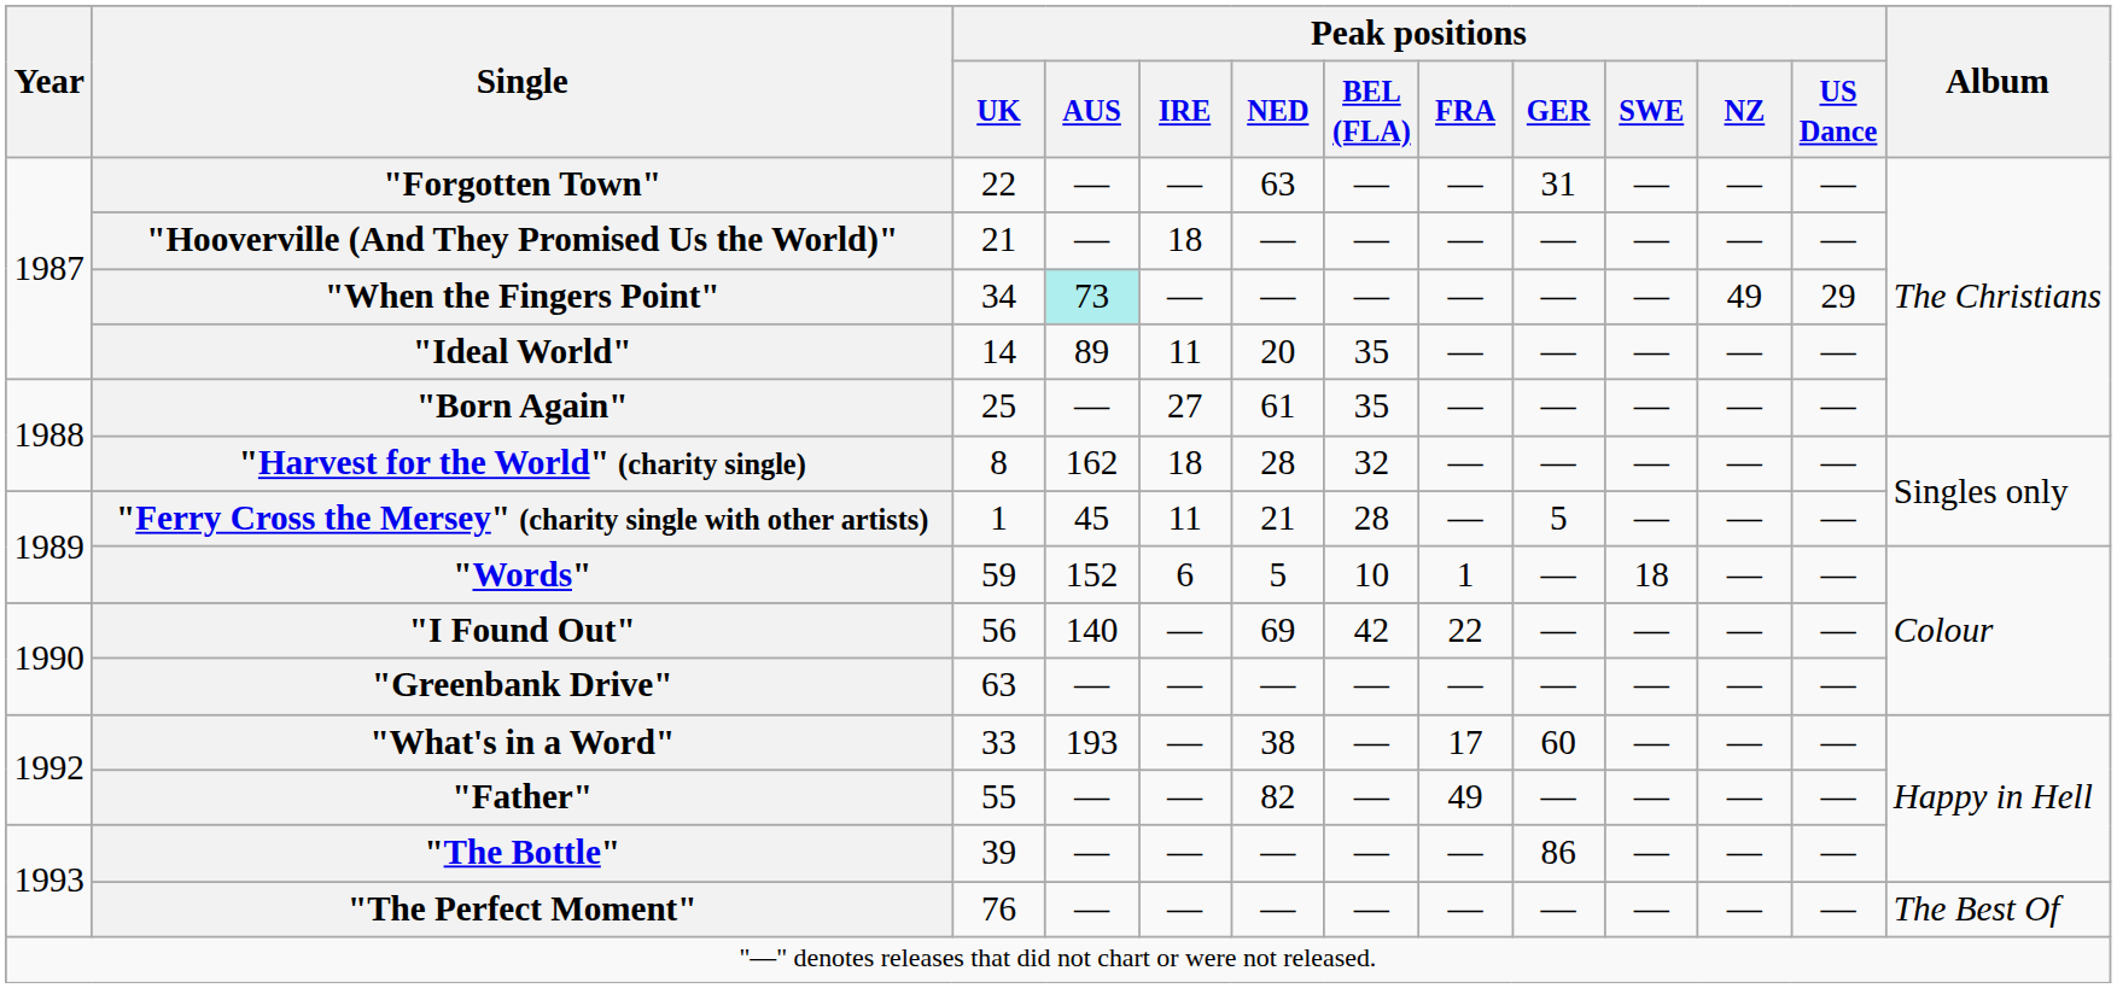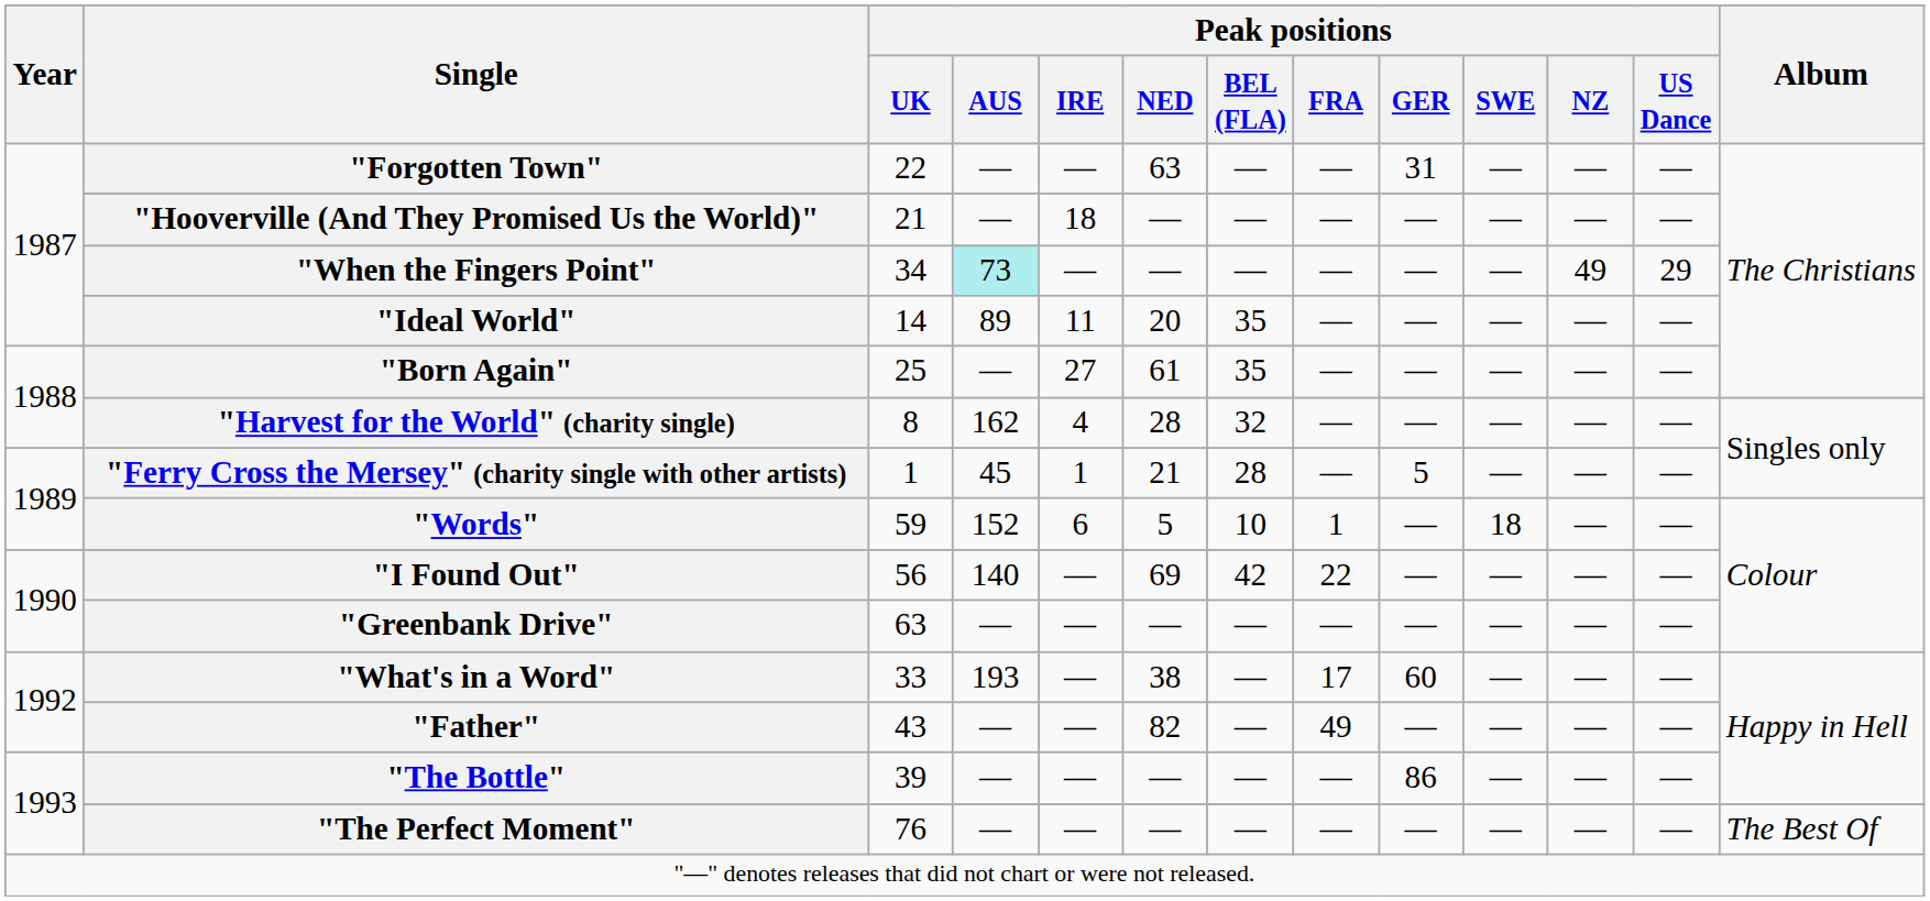"Harvest for the World" (charity single) | Peak positions / IRE: 18 -> 4
"Ferry Cross the Mersey" (charity single with other artists) | Peak positions / IRE: 11 -> 1
"Father" | Peak positions / UK: 55 -> 43
